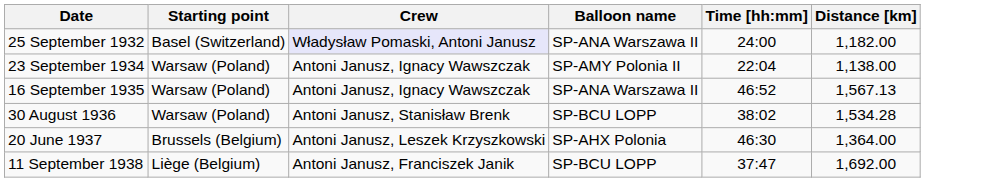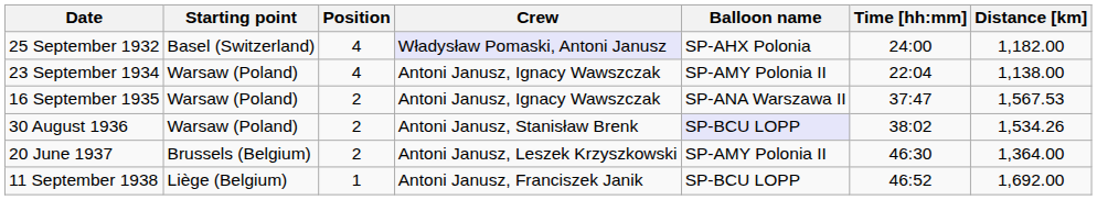+ column: Position | 4 | 4 | 2 | 2 | 2 | 1
25 September 1932 | Balloon name: SP-ANA Warszawa II -> SP-AHX Polonia
16 September 1935 | Time [hh:mm]: 46:52 -> 37:47
16 September 1935 | Distance [km]: 1,567.13 -> 1,567.53
30 August 1936 | Balloon name: no background -> lavender background
30 August 1936 | Distance [km]: 1,534.28 -> 1,534.26
20 June 1937 | Balloon name: SP-AHX Polonia -> SP-AMY Polonia II
11 September 1938 | Time [hh:mm]: 37:47 -> 46:52
